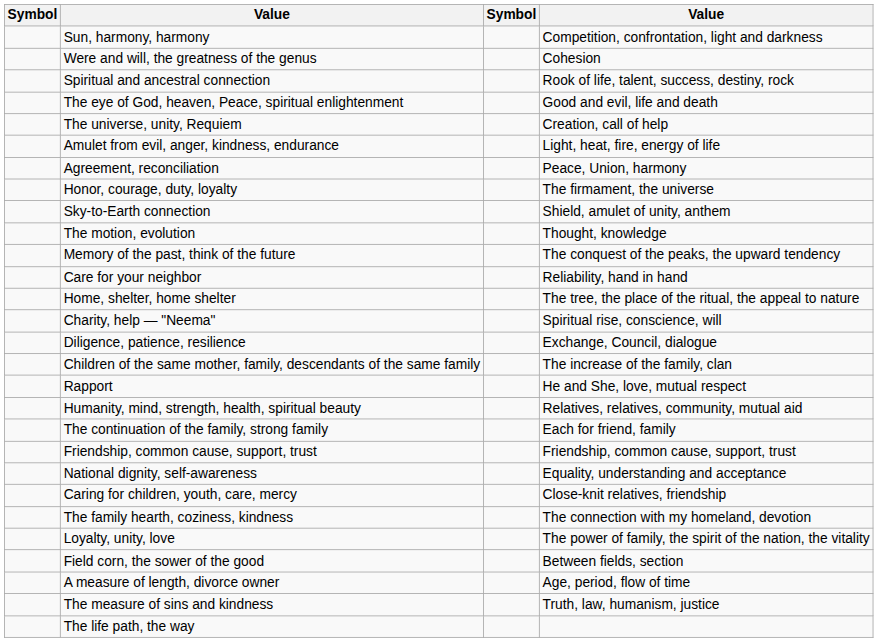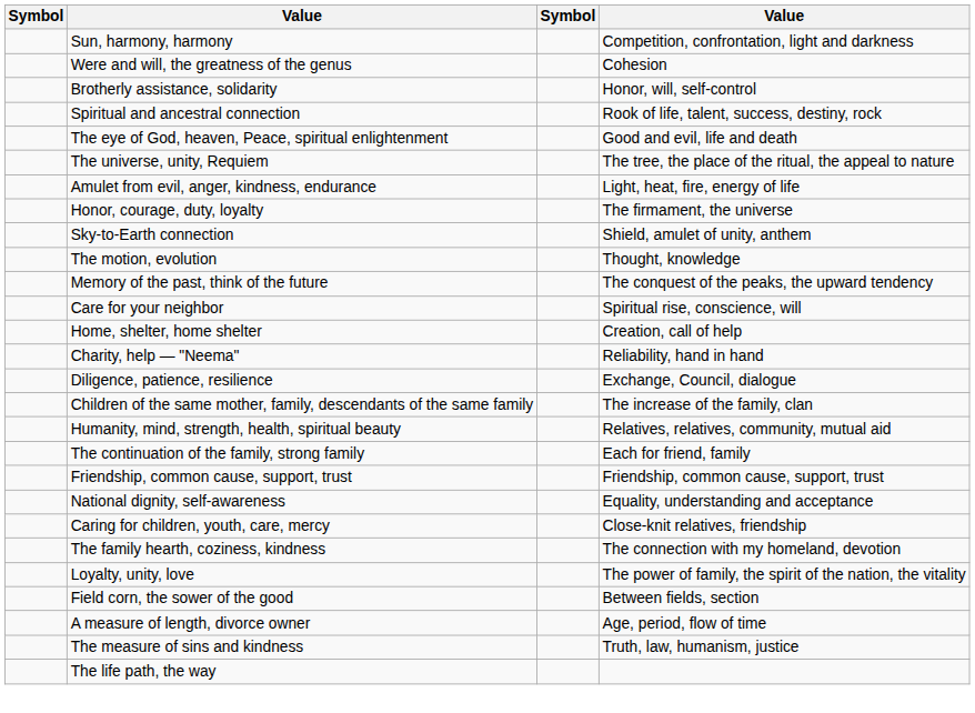+ row: Brotherly assistance, solidarity | Honor, will, self-control
The universe, unity, Requiem | column 4: Creation, call of help -> The tree, the place of the ritual, the appeal to nature
- row: Agreement, reconciliation | Peace, Union, harmony
Care for your neighbor | column 4: Reliability, hand in hand -> Spiritual rise, conscience, will
Home, shelter, home shelter | column 4: The tree, the place of the ritual, the appeal to nature -> Creation, call of help
Charity, help — "Neema" | column 4: Spiritual rise, conscience, will -> Reliability, hand in hand
- row: Rapport | He and She, love, mutual respect
